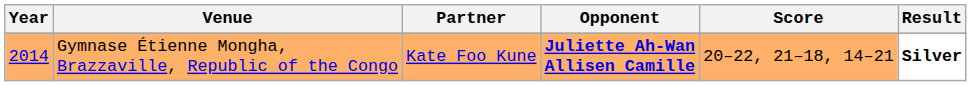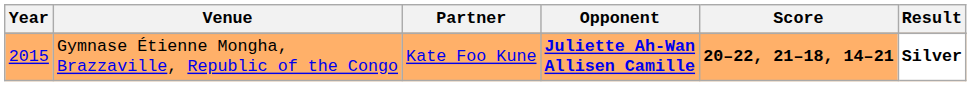Gymnase Étienne Mongha, Brazzaville, Republic of the Congo | Year: 2014 -> 2015
Gymnase Étienne Mongha, Brazzaville, Republic of the Congo | Score: normal -> bold
